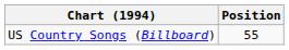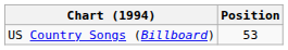US Country Songs (Billboard) | Position: 55 -> 53
